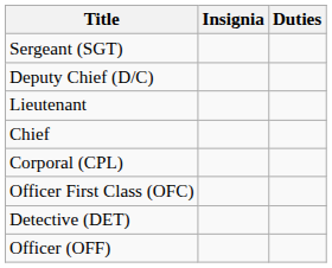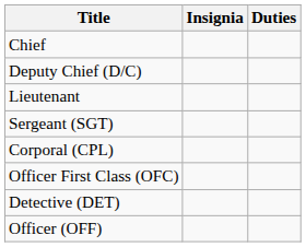rows swapped: Chief <-> Sergeant (SGT)
